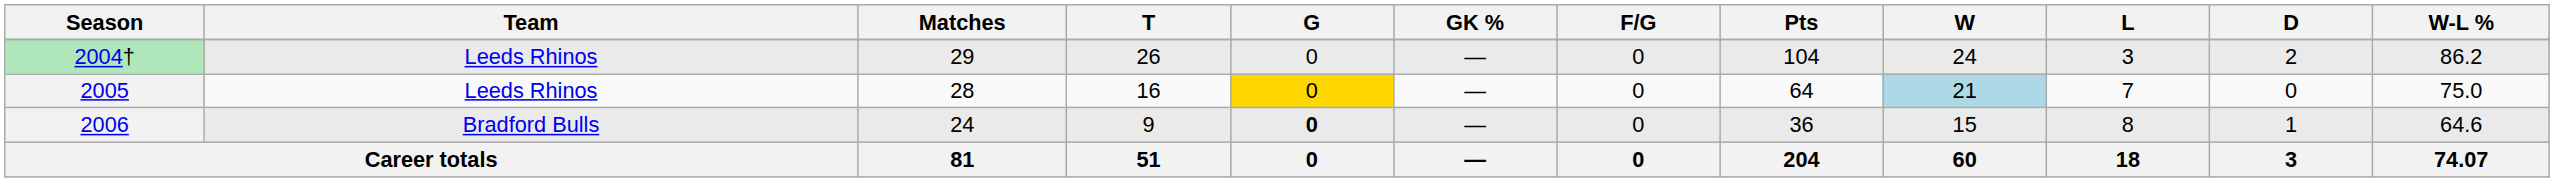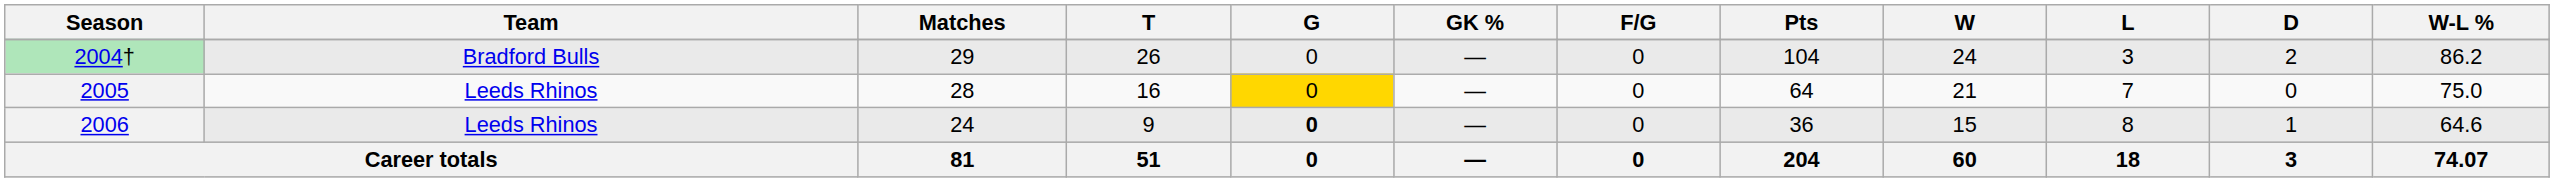2004† | Team: Leeds Rhinos -> Bradford Bulls
2005 | W: lightblue background -> no background
2006 | Team: Bradford Bulls -> Leeds Rhinos
